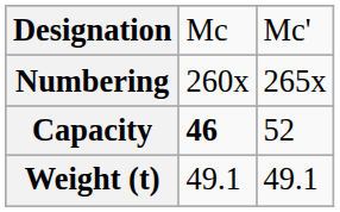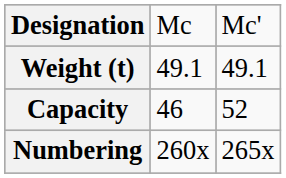rows swapped: Numbering <-> Weight (t)
Capacity | column 2: bold -> normal
